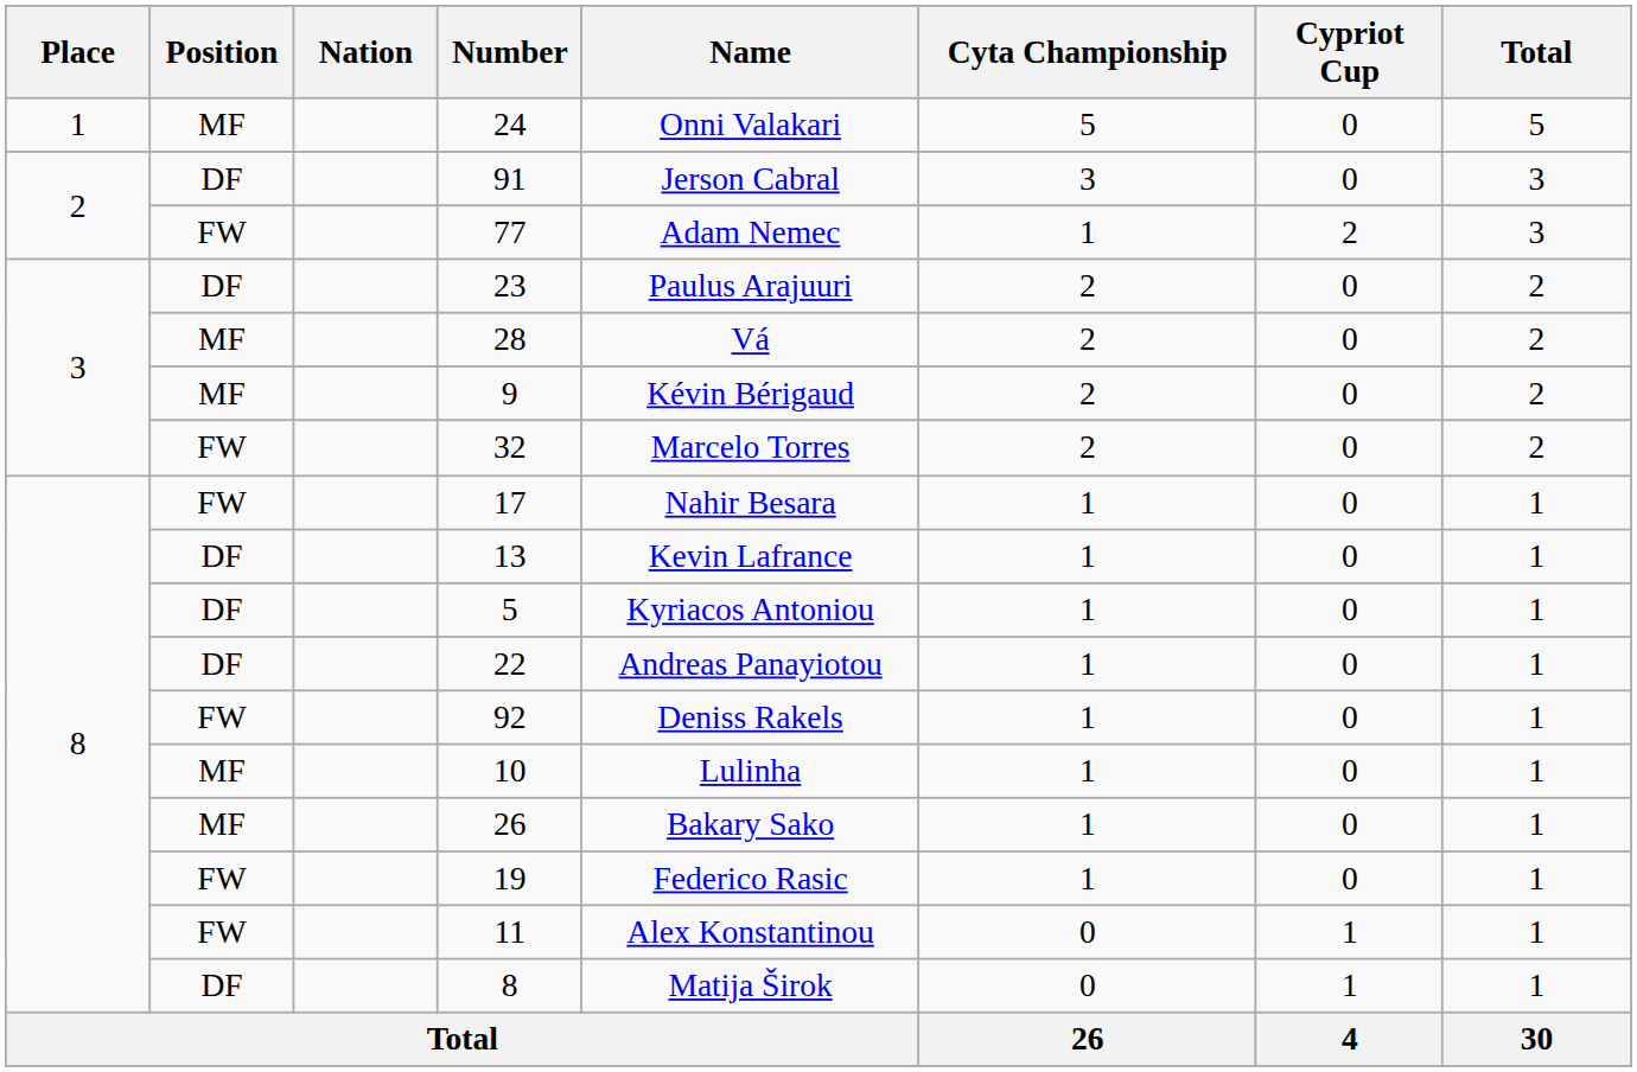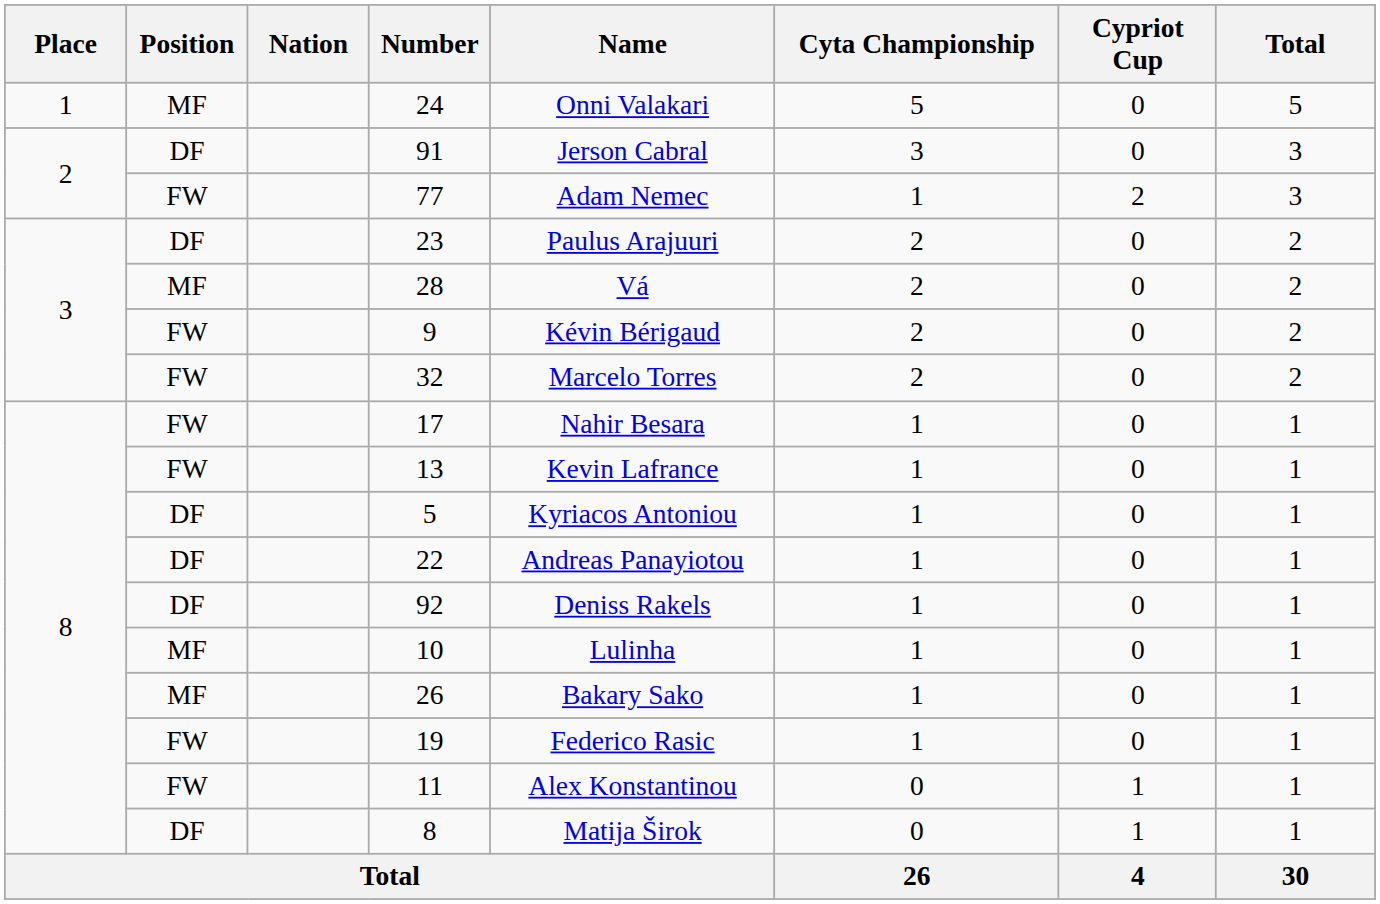9 | Position: MF -> FW
13 | Position: DF -> FW
92 | Position: FW -> DF
